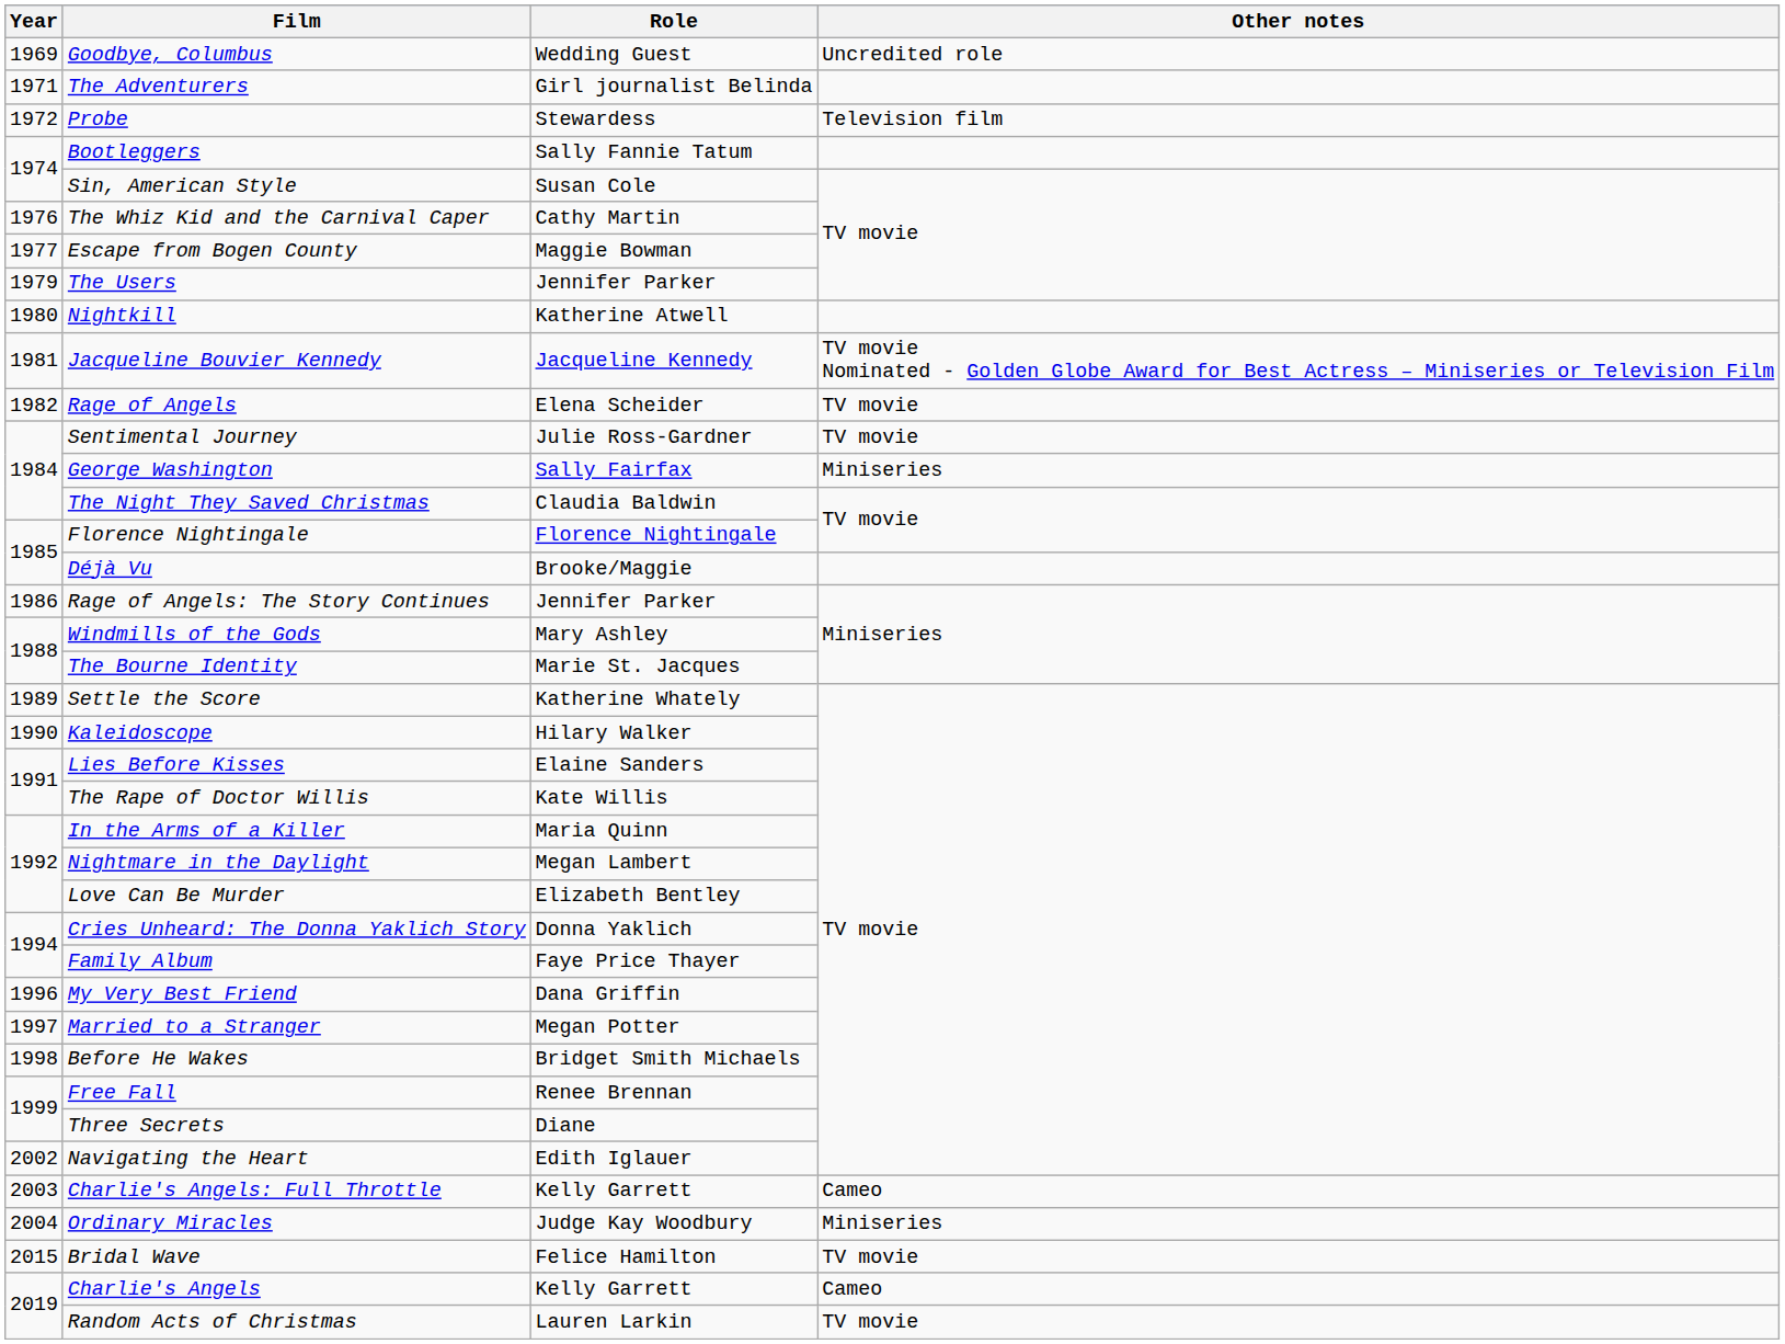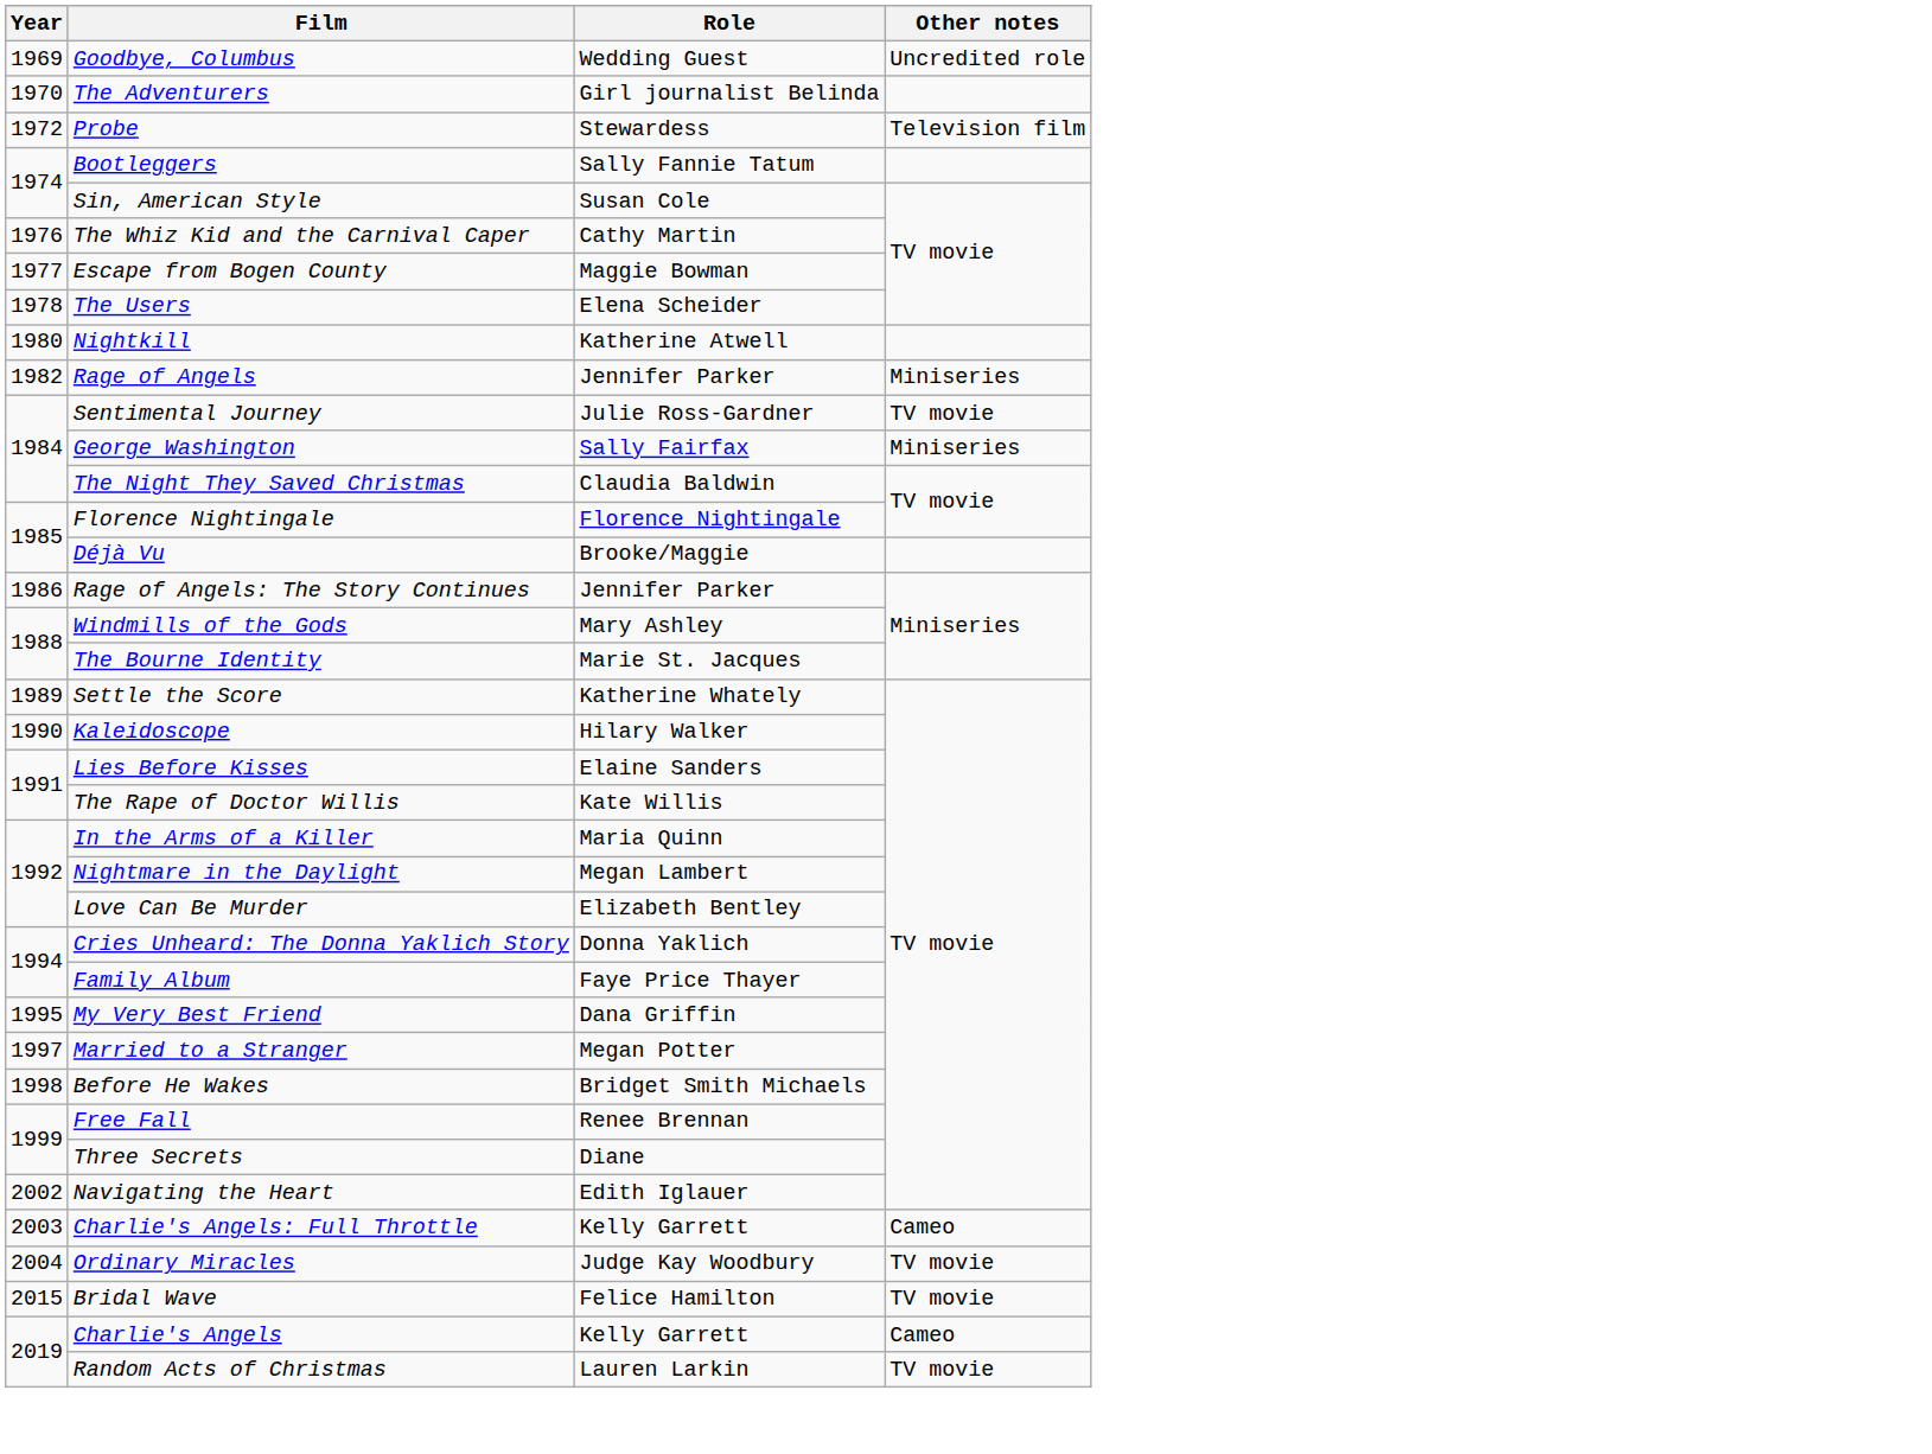The Adventurers | Year: 1971 -> 1970
The Users | Year: 1979 -> 1978
The Users | Role: Jennifer Parker -> Elena Scheider
- row: 1981 | Jacqueline Bouvier Kennedy | Jacqueline Kennedy | TV movie Nominated - Golden Globe Award for Best Actress – Miniseries or Television Film
Rage of Angels | Role: Elena Scheider -> Jennifer Parker
Rage of Angels | Other notes: TV movie -> Miniseries
My Very Best Friend | Year: 1996 -> 1995
Ordinary Miracles | Other notes: Miniseries -> TV movie
